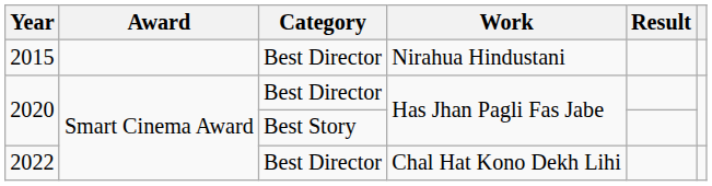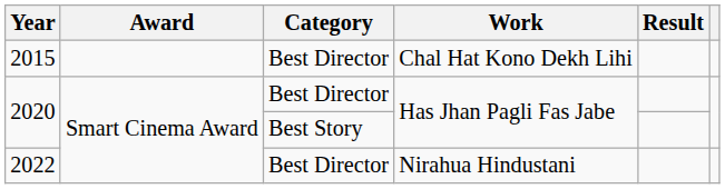2015 | Work: Nirahua Hindustani -> Chal Hat Kono Dekh Lihi
2022 | Work: Chal Hat Kono Dekh Lihi -> Nirahua Hindustani
